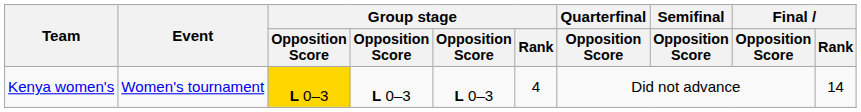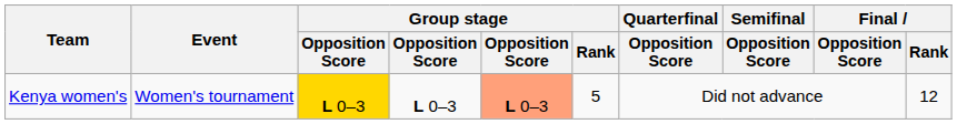Kenya women's | column 5: no background -> lightsalmon background
Kenya women's | Group stage / Rank: 4 -> 5
Kenya women's | Final / Rank: 14 -> 12
